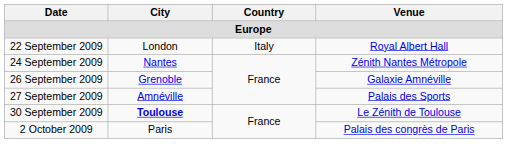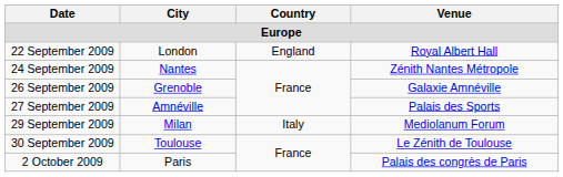22 September 2009 | Country: Italy -> England
+ row: 29 September 2009 | Milan | Italy | Mediolanum Forum
30 September 2009 | City: bold -> normal
